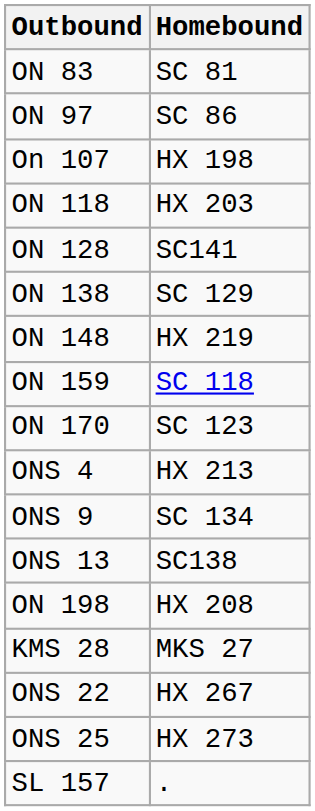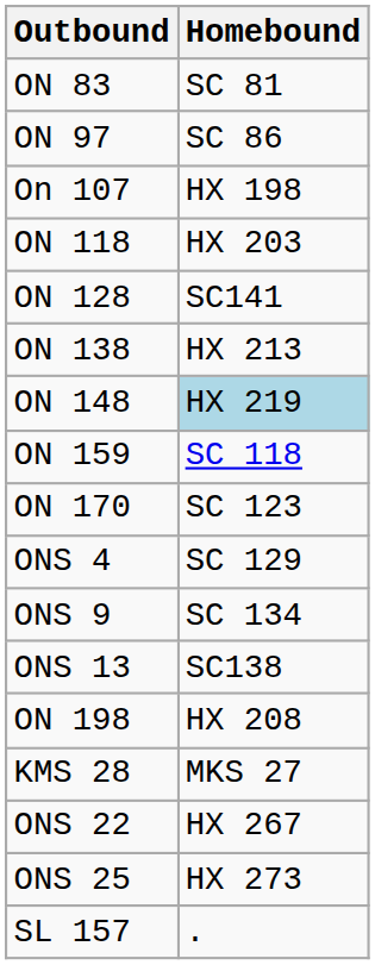ON 138 | Homebound: SC 129 -> HX 213
ON 148 | Homebound: no background -> lightblue background
ONS 4 | Homebound: HX 213 -> SC 129
